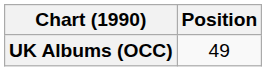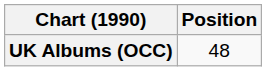UK Albums (OCC) | Position: 49 -> 48
